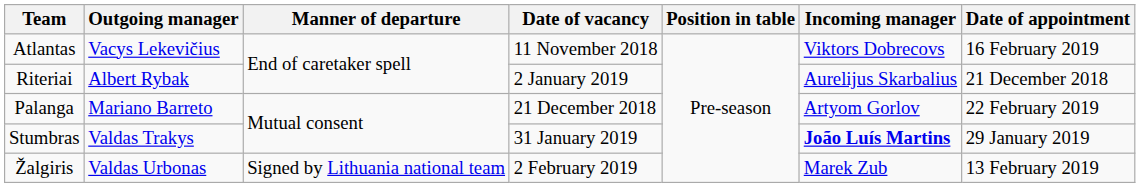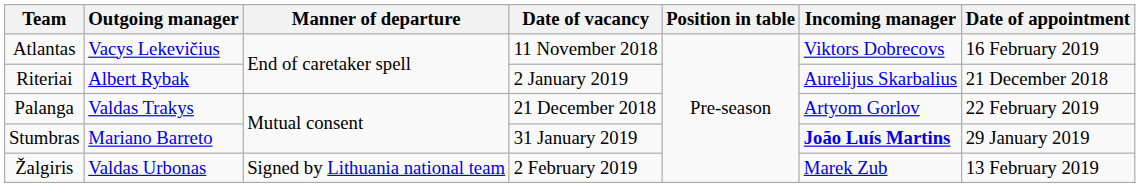Palanga | Outgoing manager: Mariano Barreto -> Valdas Trakys
Stumbras | Outgoing manager: Valdas Trakys -> Mariano Barreto
